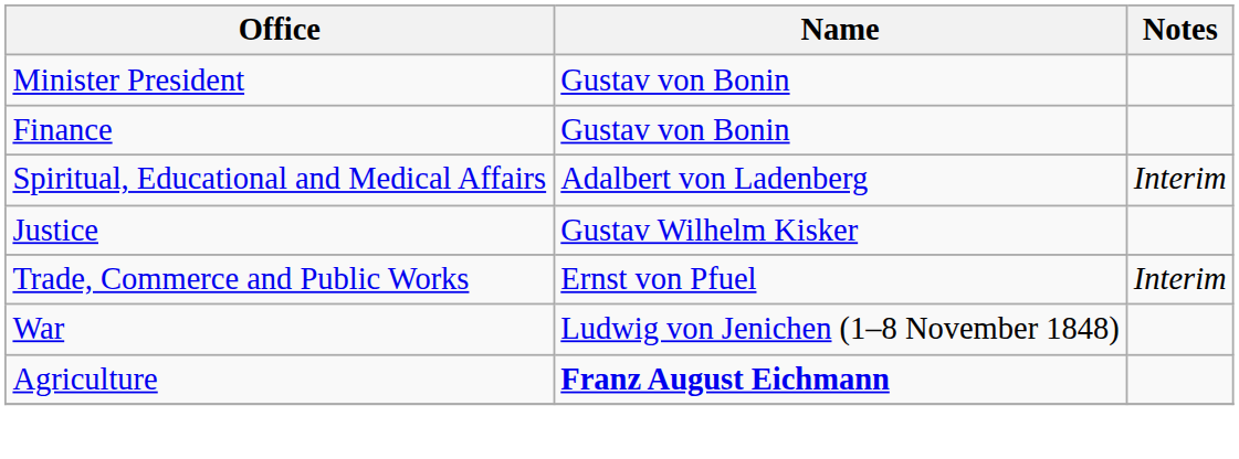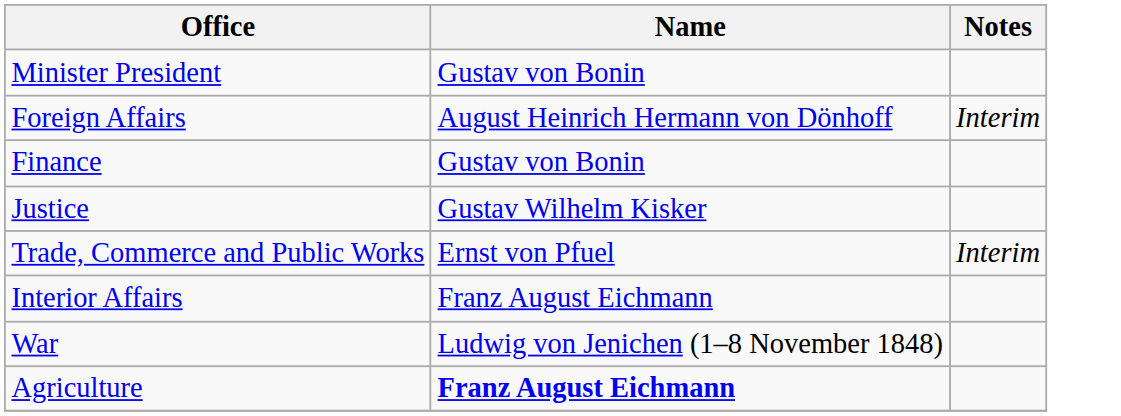+ row: Foreign Affairs | August Heinrich Hermann von Dönhoff | Interim
- row: Spiritual, Educational and Medical Affairs | Adalbert von Ladenberg | Interim
+ row: Interior Affairs | Franz August Eichmann
